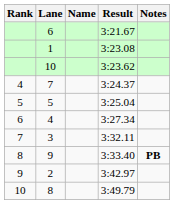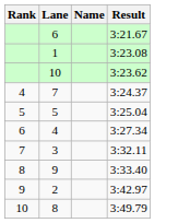- column: Notes | PB
